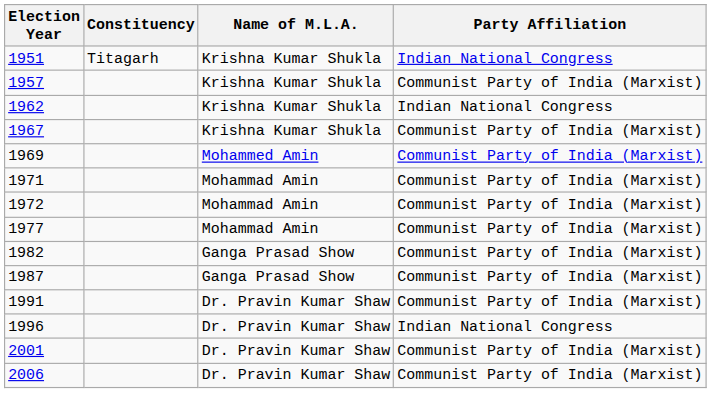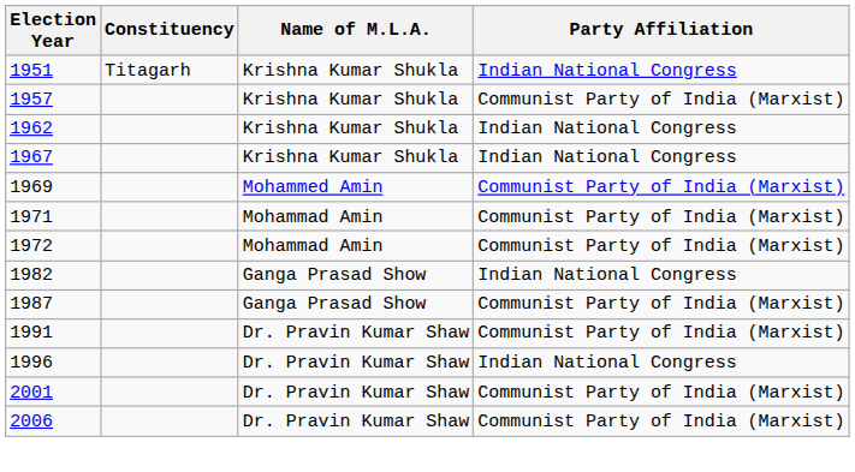1967 | Party Affiliation: Communist Party of India (Marxist) -> Indian National Congress
- row: 1977 | Mohammad Amin | Communist Party of India (Marxist)
1982 | Party Affiliation: Communist Party of India (Marxist) -> Indian National Congress
